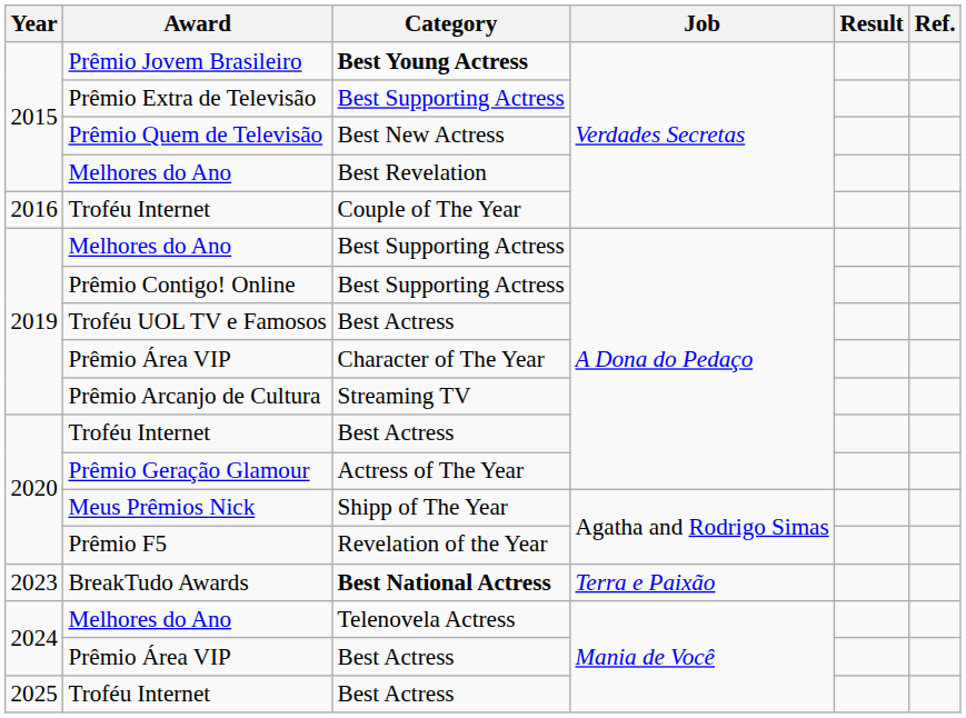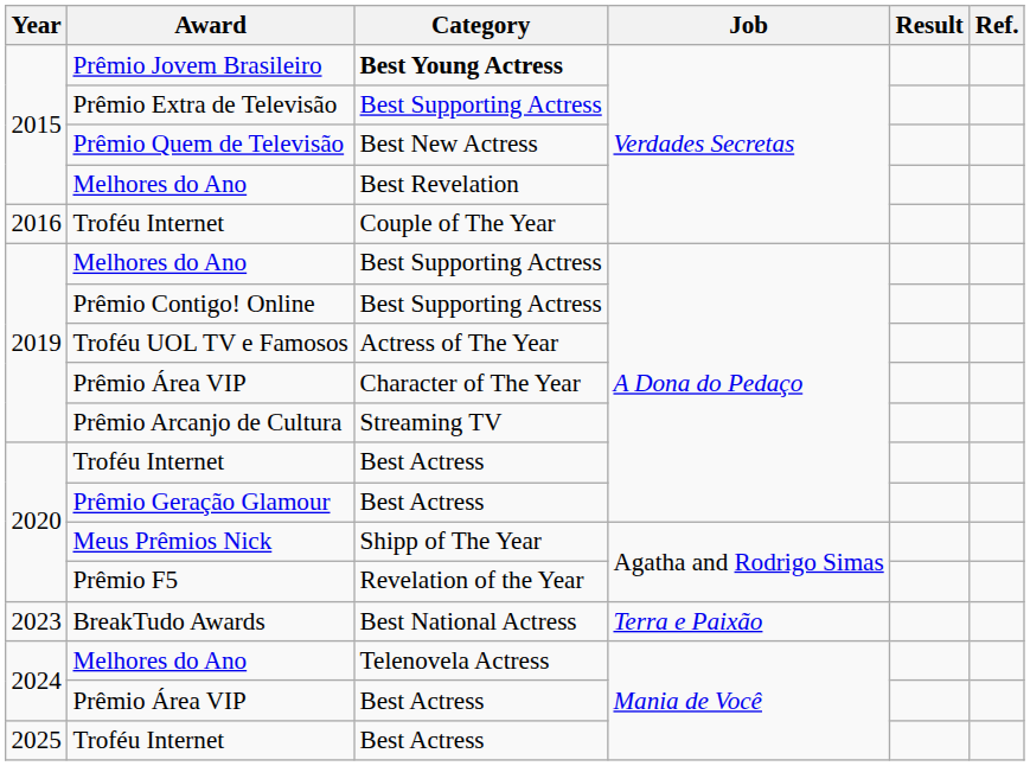Troféu UOL TV e Famosos | Category: Best Actress -> Actress of The Year
Prêmio Geração Glamour | Category: Actress of The Year -> Best Actress
BreakTudo Awards | Category: bold -> normal
